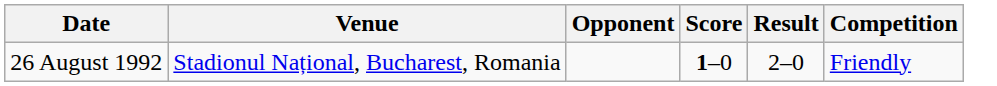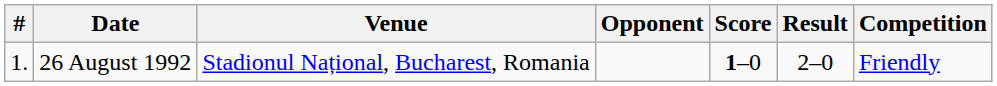+ column: # | 1.
